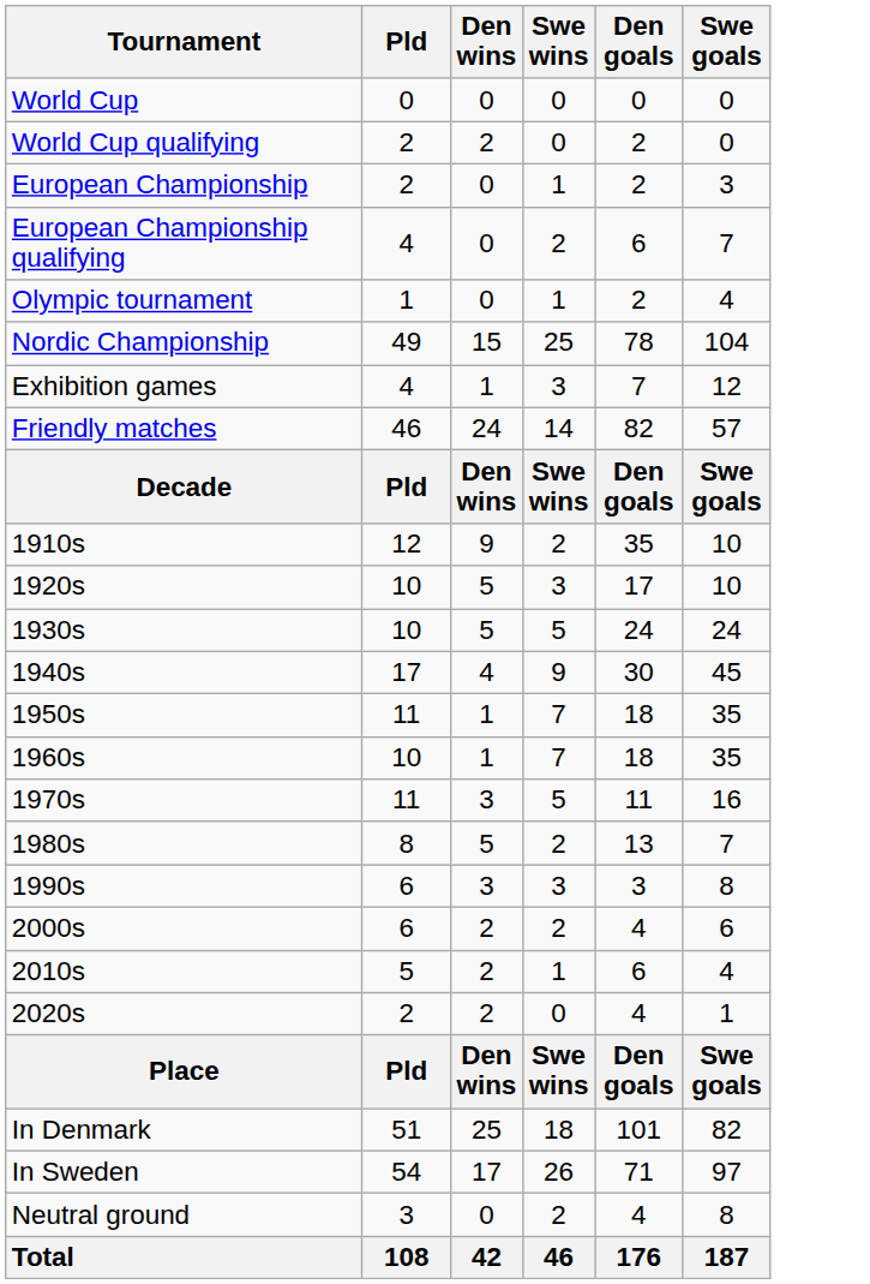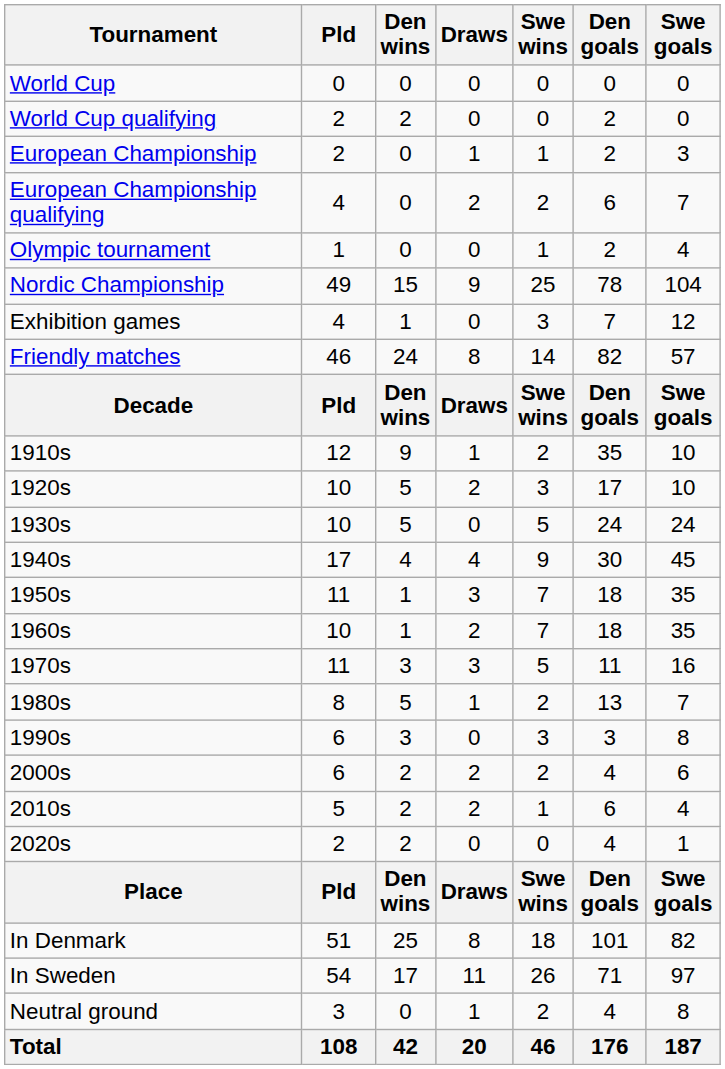+ column: Draws | 0 | 0 | 1 | 2 | 0 | 9 | 0 | 8 | Draws | 1 | 2 | 0 | 4 | 3 | 2 | 3 | 1 | 0 | 2 | 2 | 0 | Draws | 8 | 11 | 1 | 20
